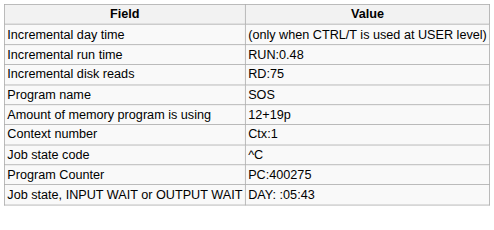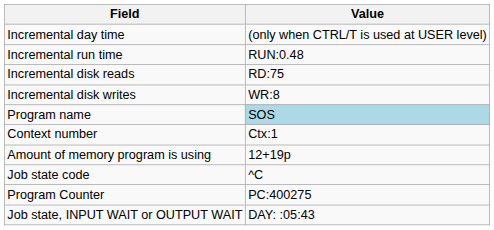+ row: Incremental disk writes | WR:8
Program name | Value: no background -> lightblue background
rows swapped: Amount of memory program is using <-> Context number
